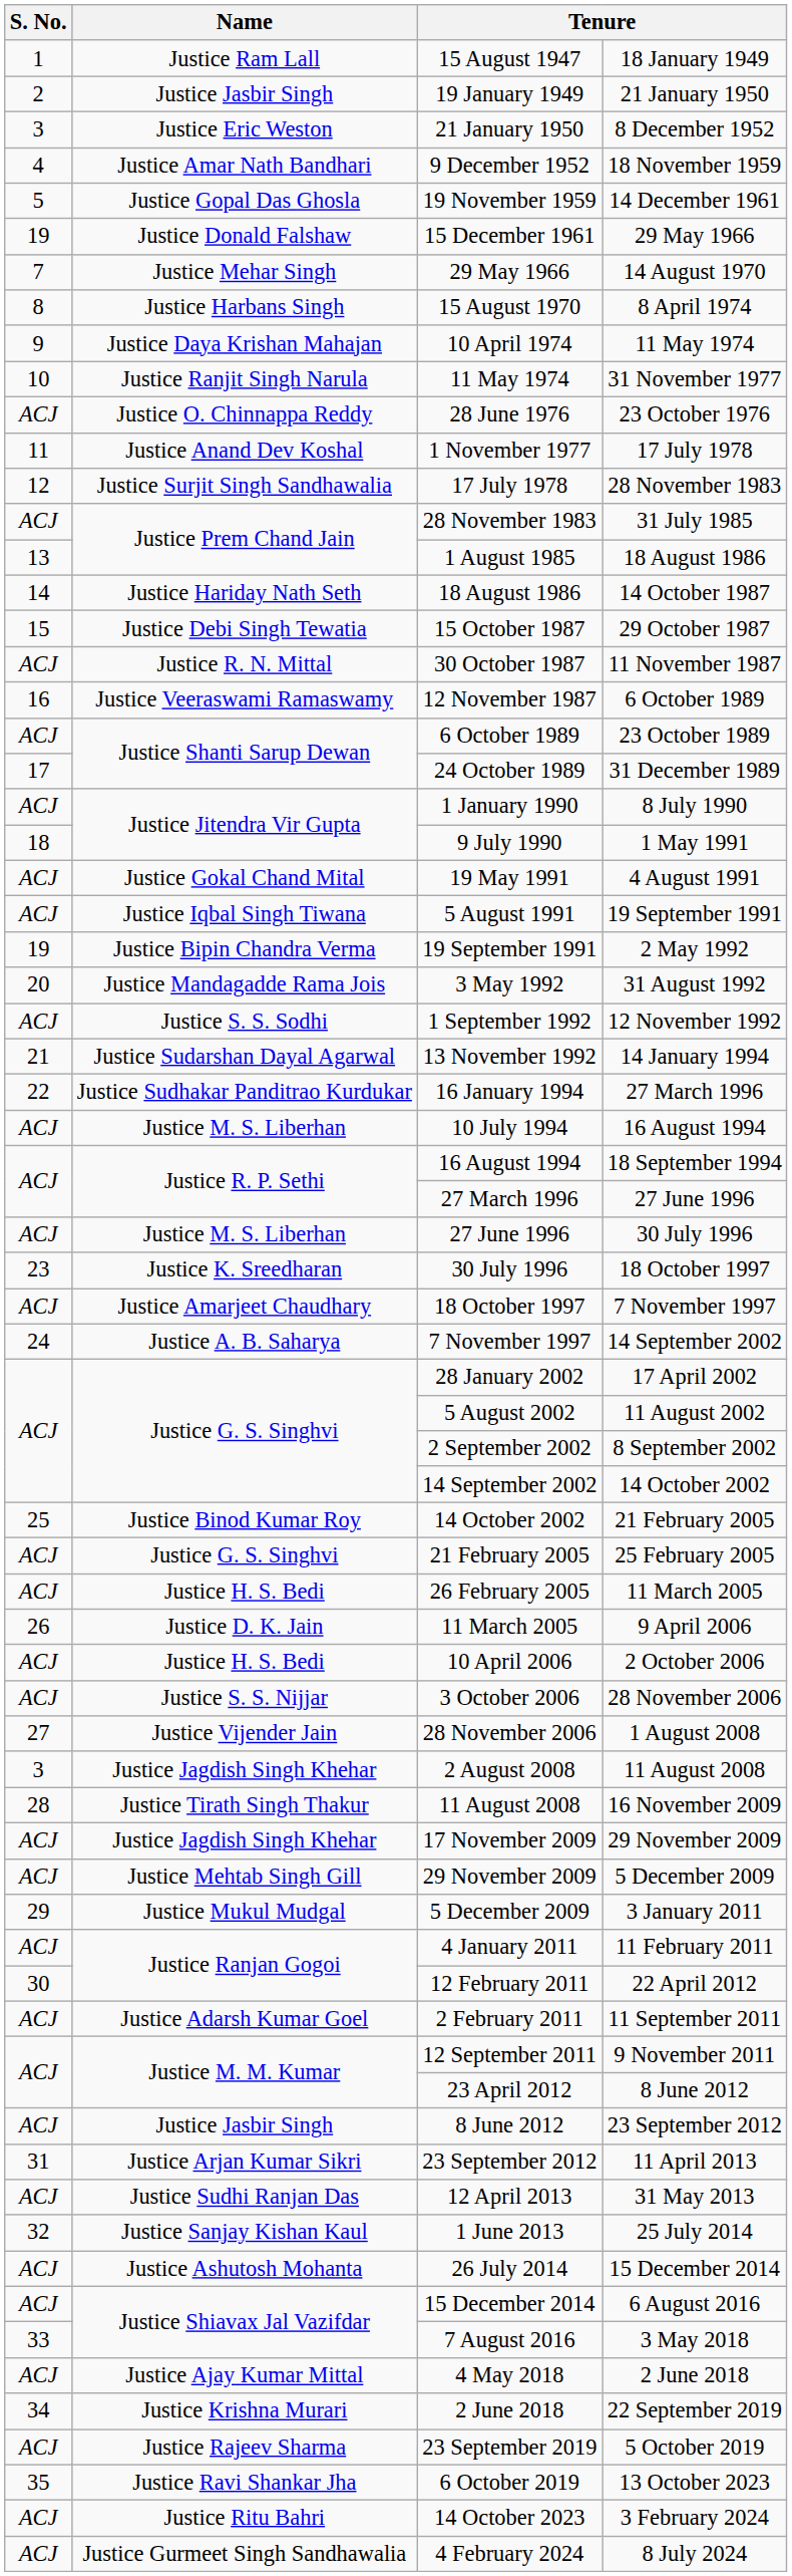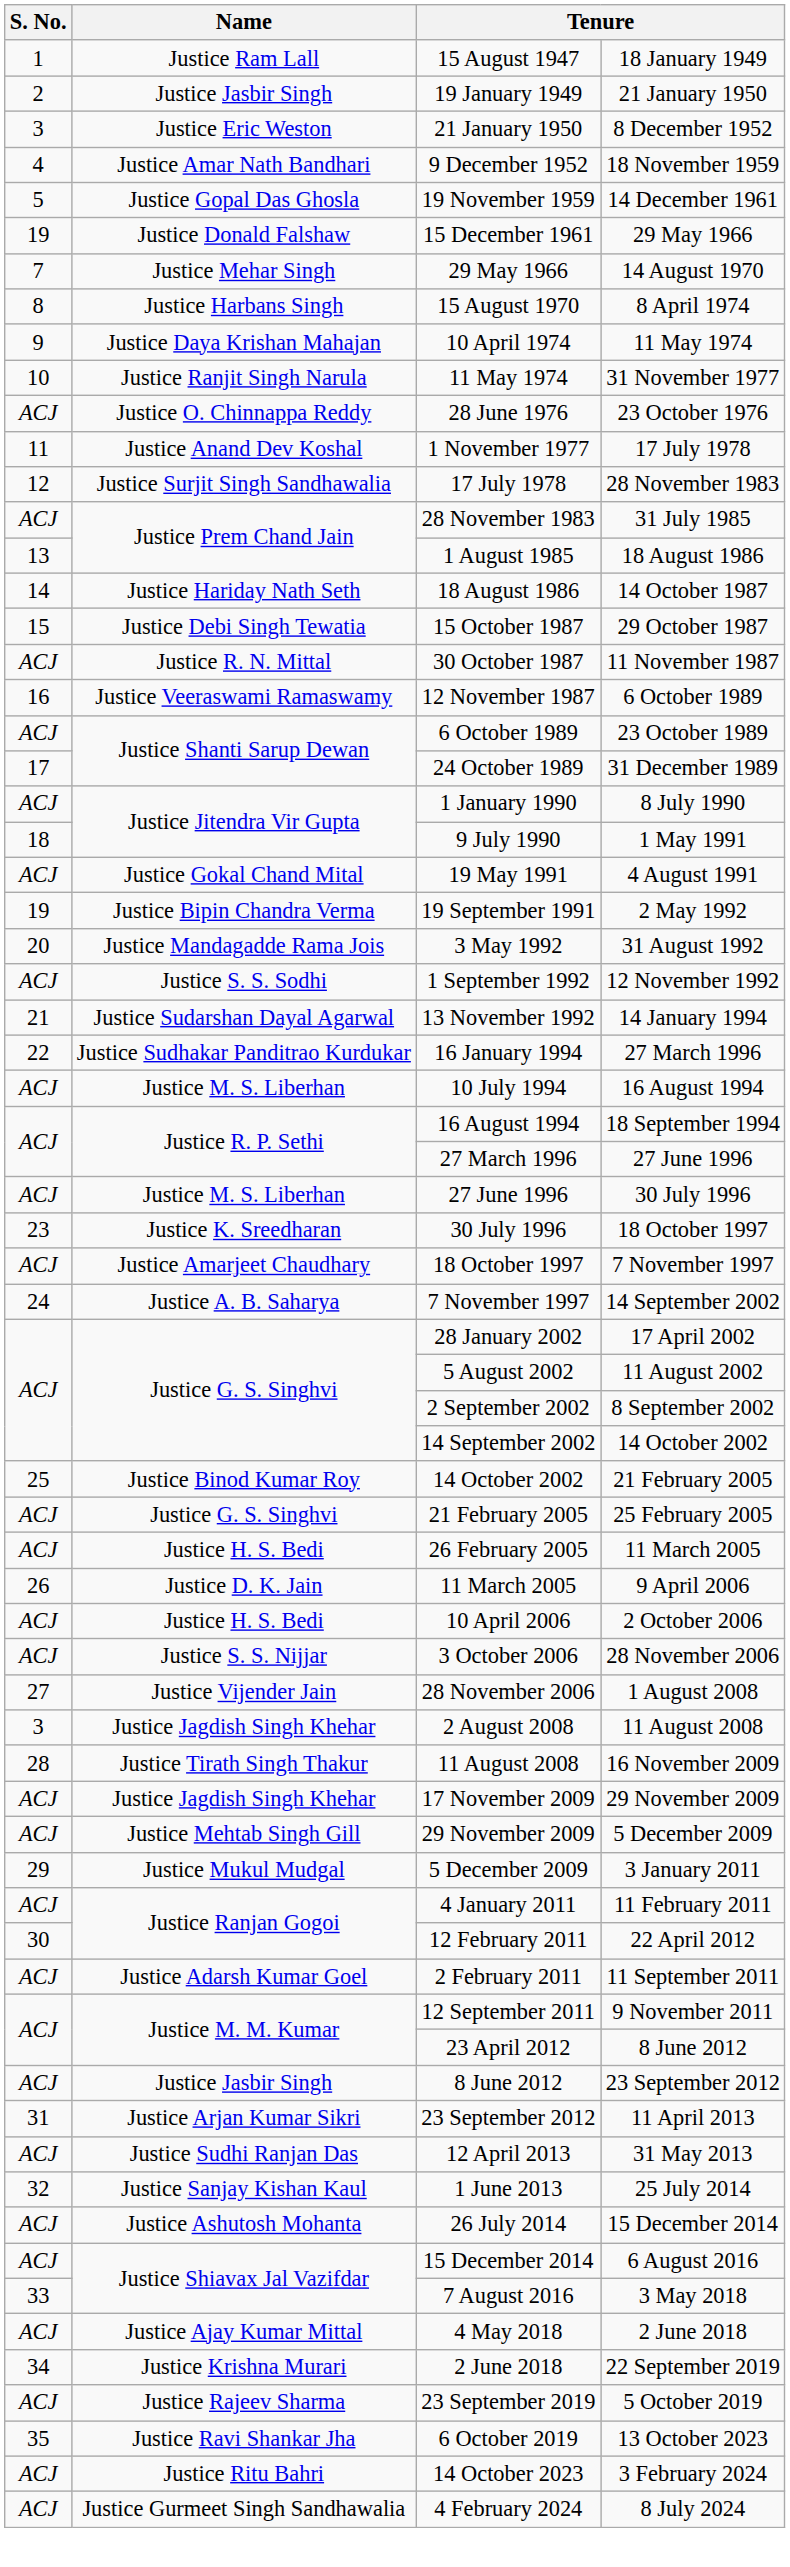- row: ACJ | Justice Iqbal Singh Tiwana | 5 August 1991 | 19 September 1991
